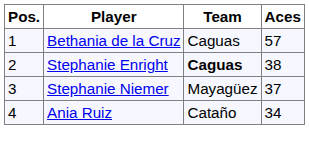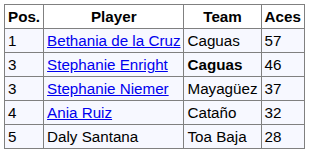Stephanie Enright | Pos.: 2 -> 3
Stephanie Enright | Aces: 38 -> 46
Ania Ruiz | Aces: 34 -> 32
+ row: 5 | Daly Santana | Toa Baja | 28
